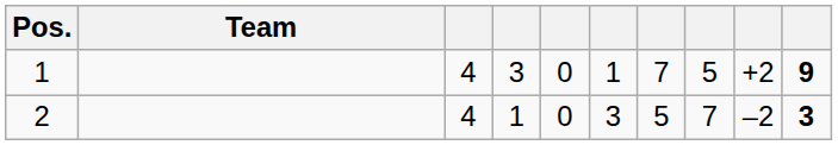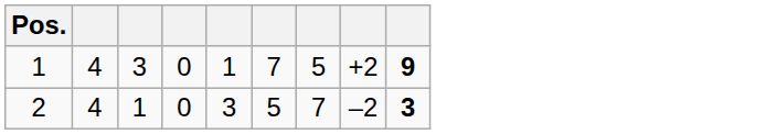- column: Team
